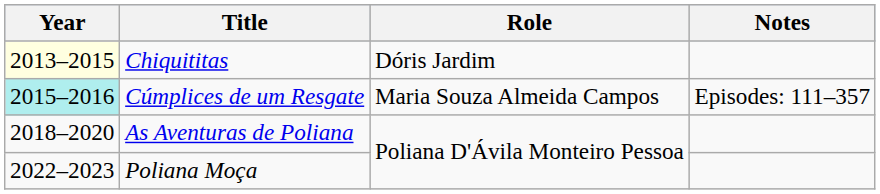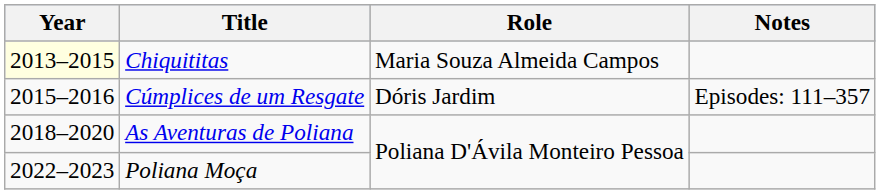Chiquititas | Role: Dóris Jardim -> Maria Souza Almeida Campos
Cúmplices de um Resgate | Year: paleturquoise background -> no background
Cúmplices de um Resgate | Role: Maria Souza Almeida Campos -> Dóris Jardim
